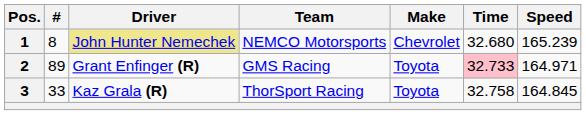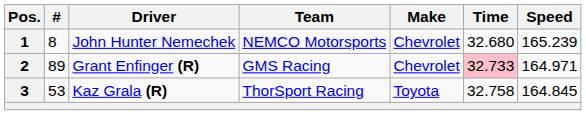1 | Driver: khaki background -> no background
2 | Make: Toyota -> Chevrolet
3 | #: 33 -> 53
